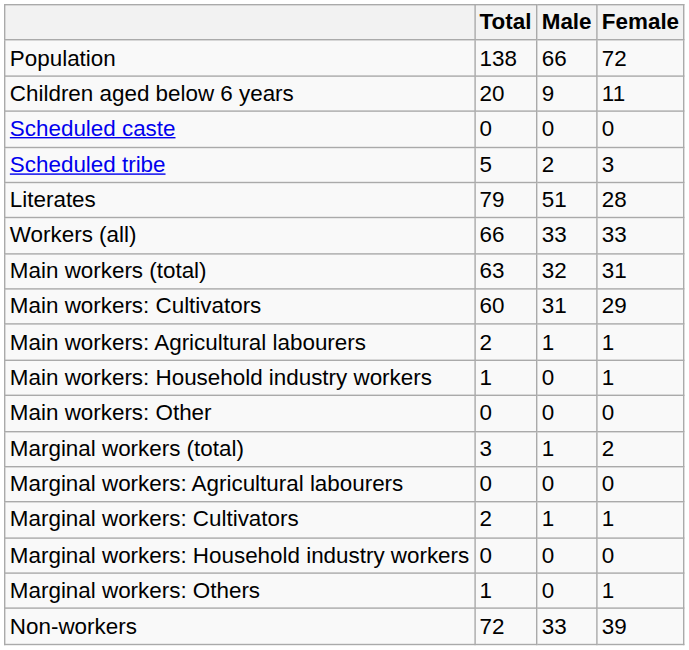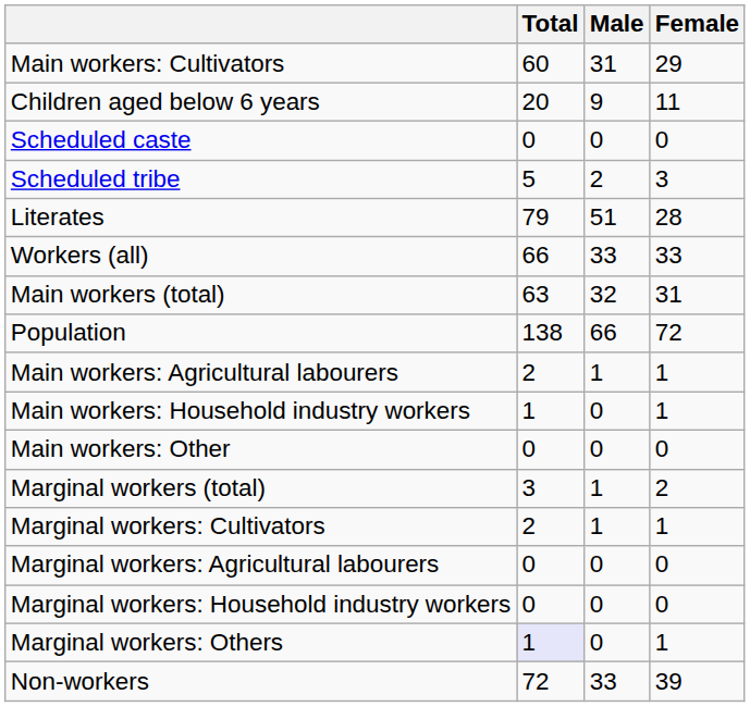rows swapped: Population <-> Main workers: Cultivators
rows swapped: Marginal workers: Cultivators <-> Marginal workers: Agricultural labourers
Marginal workers: Others | Total: no background -> lavender background
